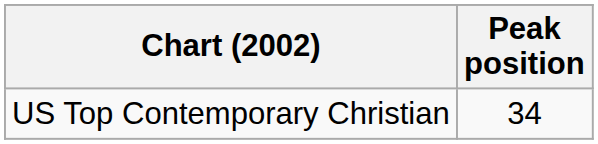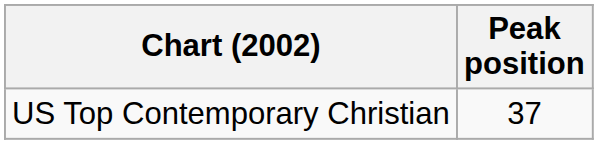US Top Contemporary Christian | Peak position: 34 -> 37
